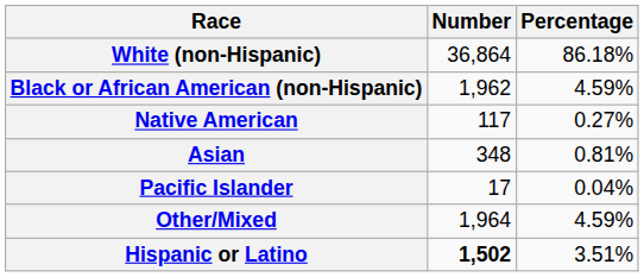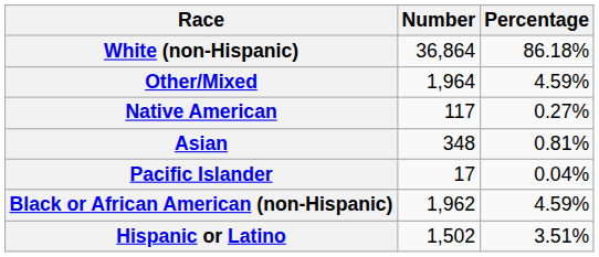rows swapped: Black or African American (non-Hispanic) <-> Other/Mixed
Hispanic or Latino | Number: bold -> normal
